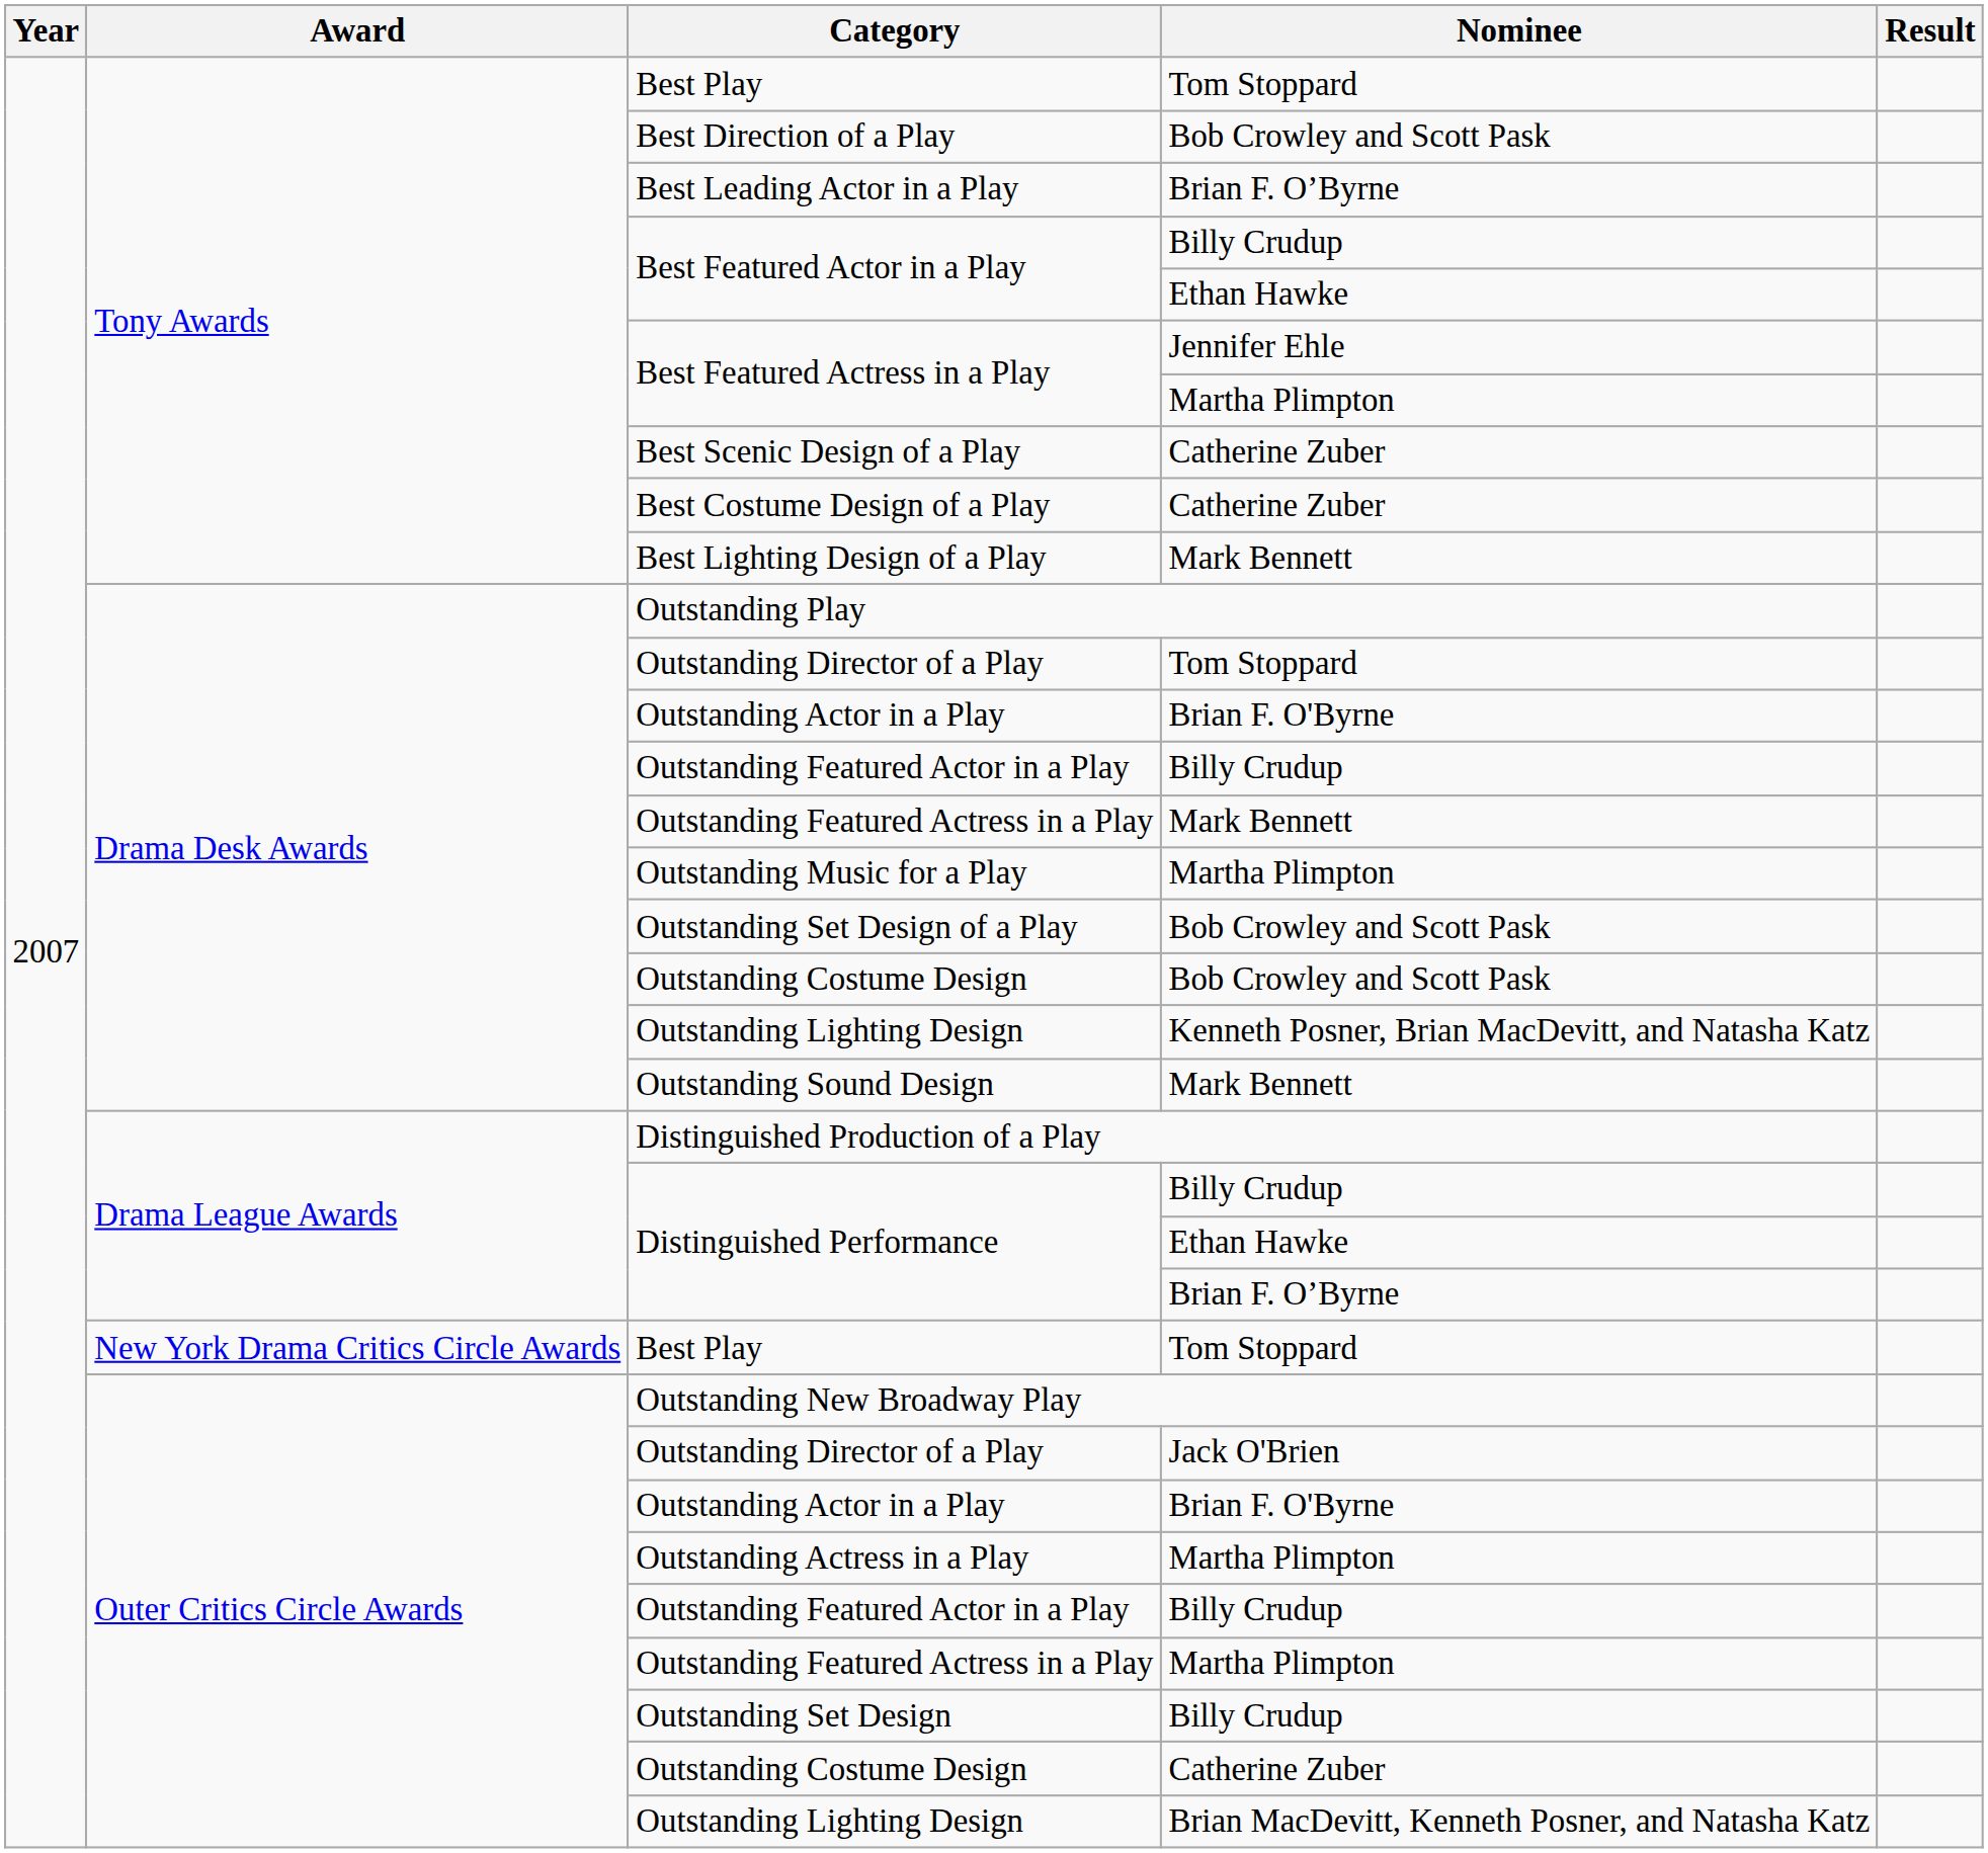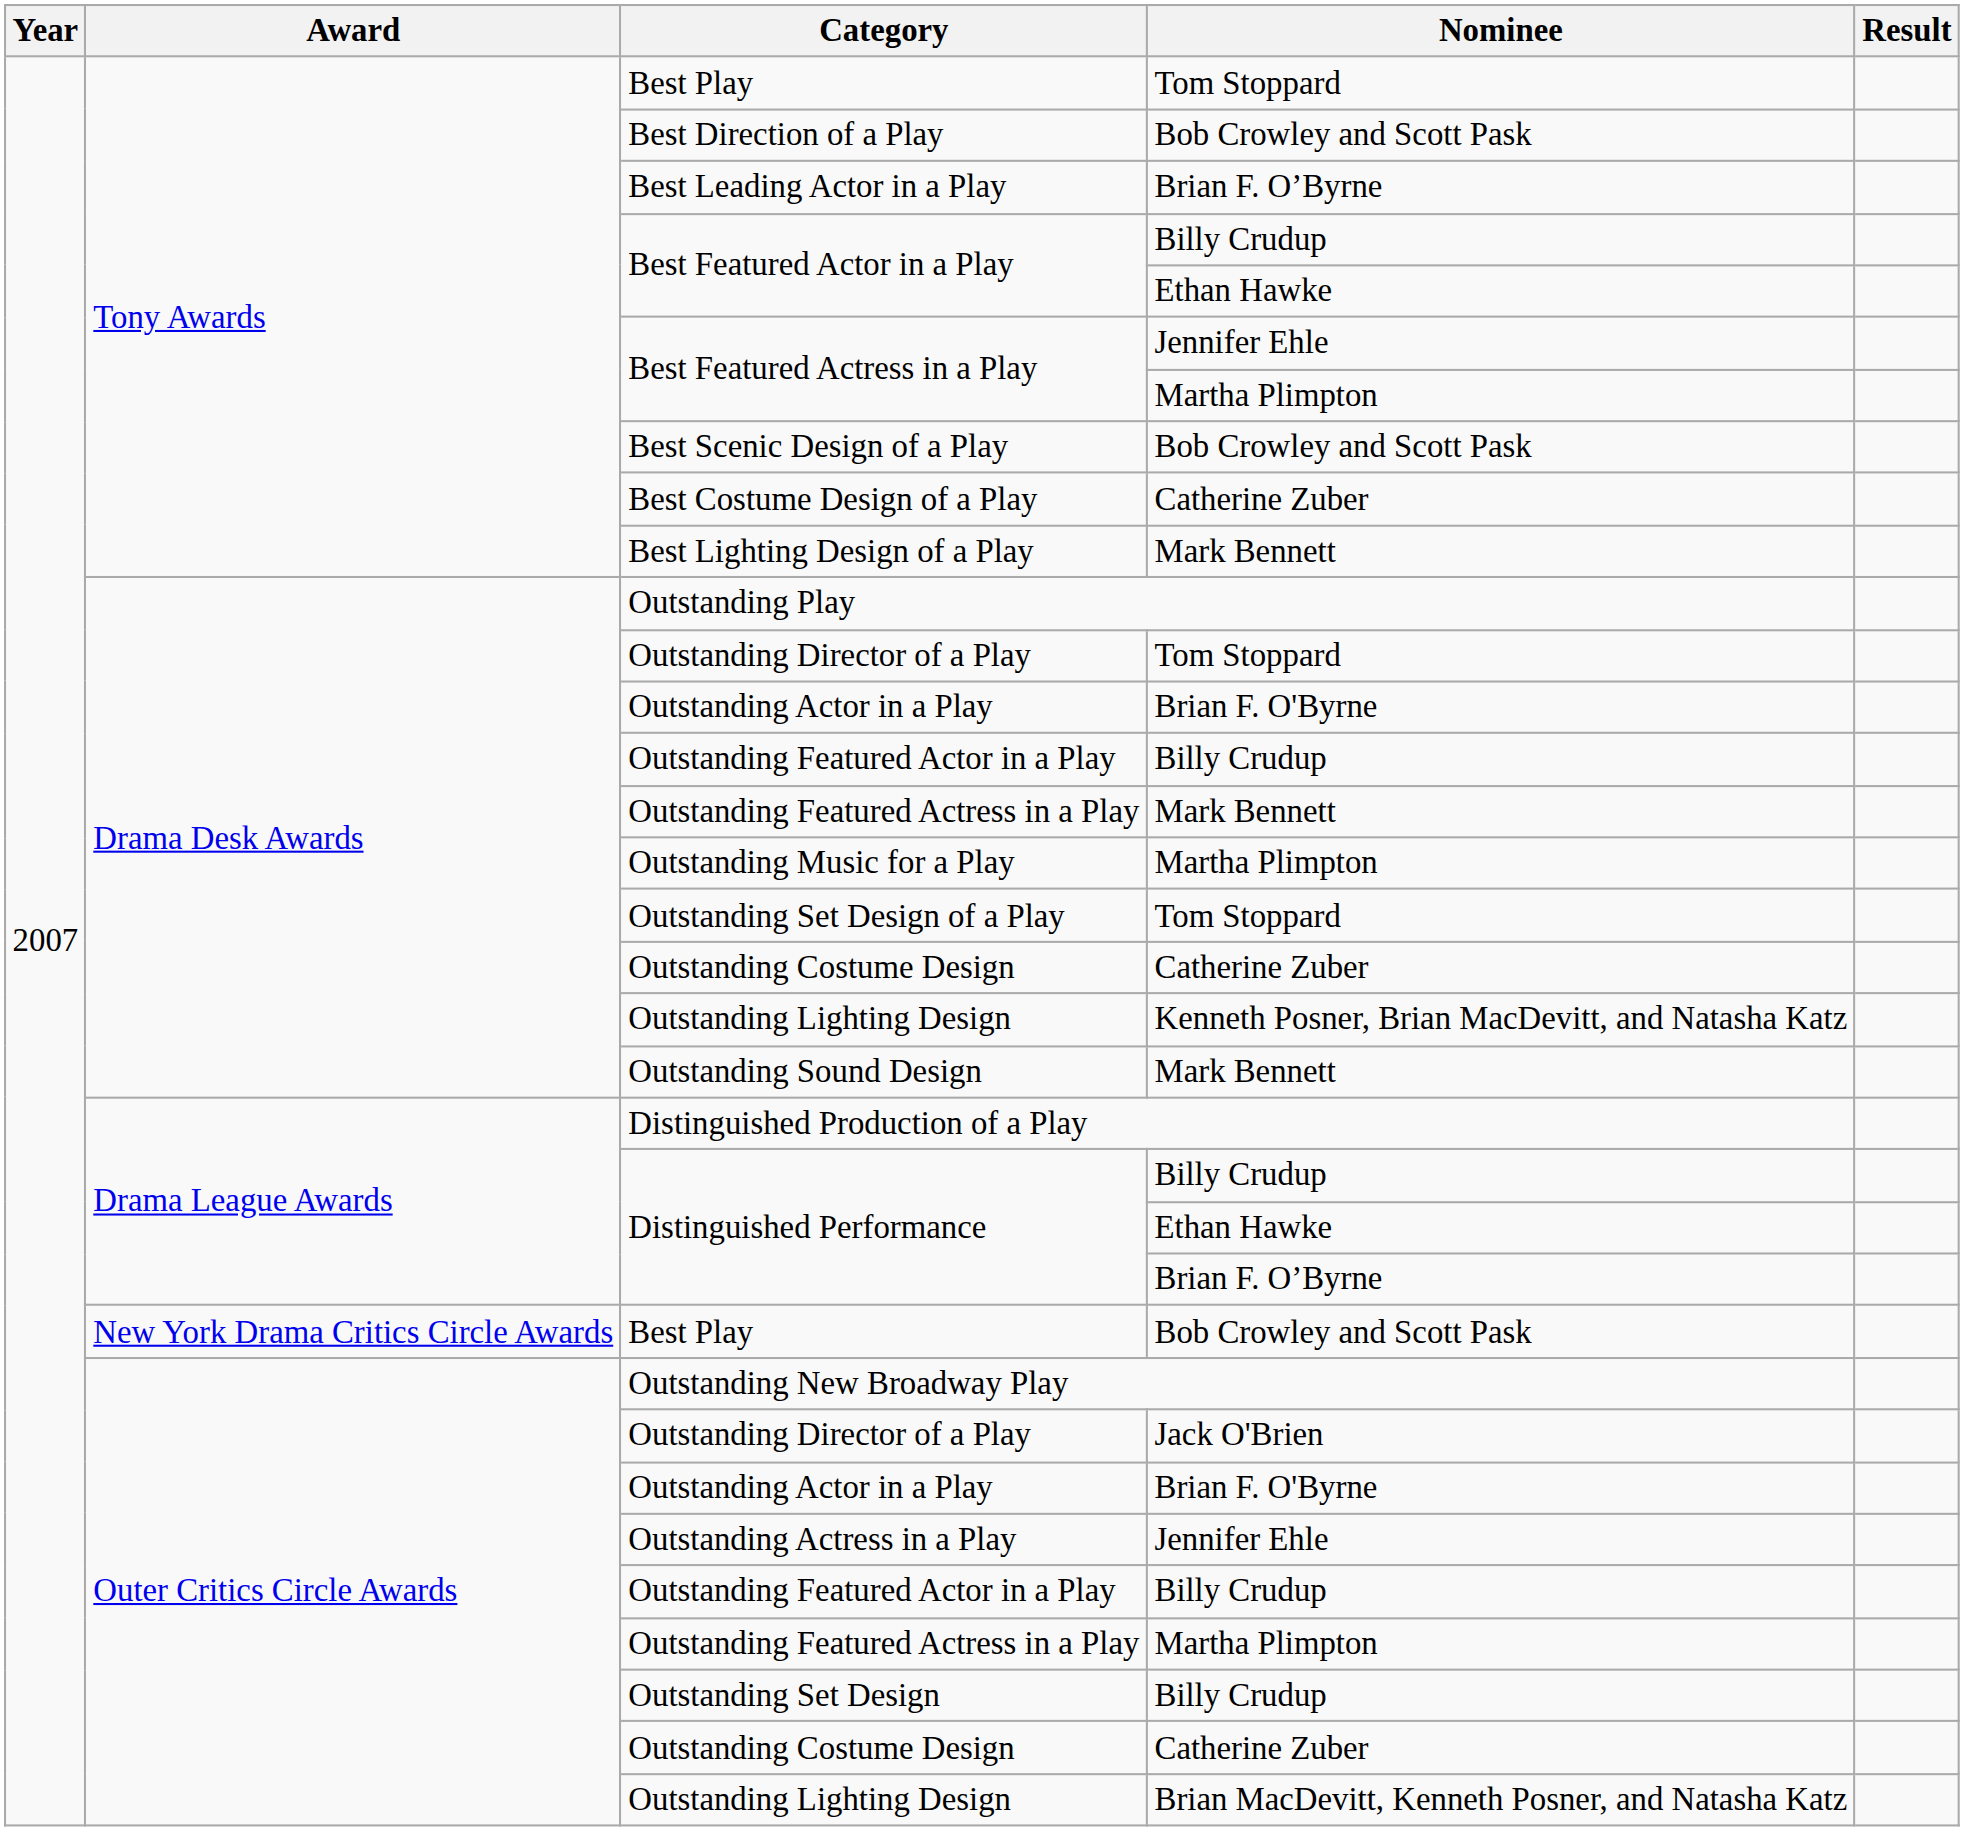Best Scenic Design of a Play | Nominee: Catherine Zuber -> Bob Crowley and Scott Pask
Outstanding Set Design of a Play | Nominee: Bob Crowley and Scott Pask -> Tom Stoppard
Drama Desk Awards / Outstanding Costume Design | Nominee: Bob Crowley and Scott Pask -> Catherine Zuber
New York Drama Critics Circle Awards / Best Play | Nominee: Tom Stoppard -> Bob Crowley and Scott Pask
Outstanding Actress in a Play | Nominee: Martha Plimpton -> Jennifer Ehle
